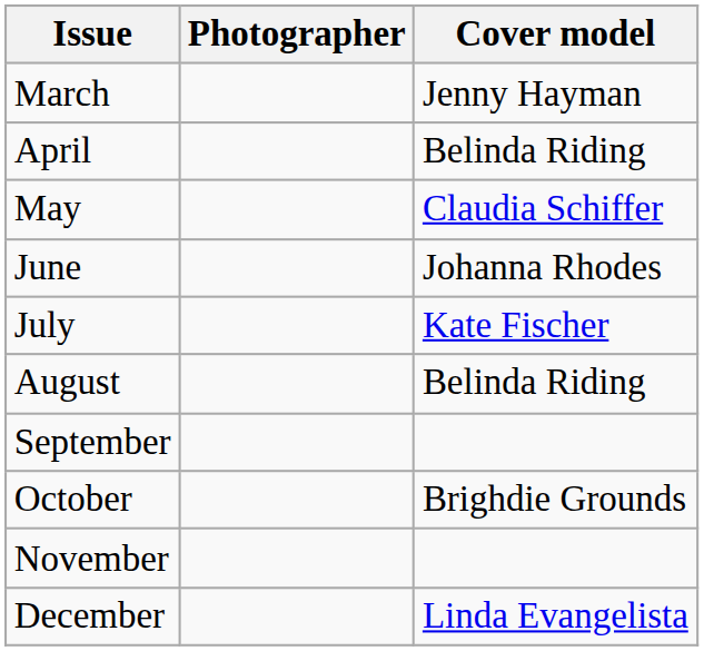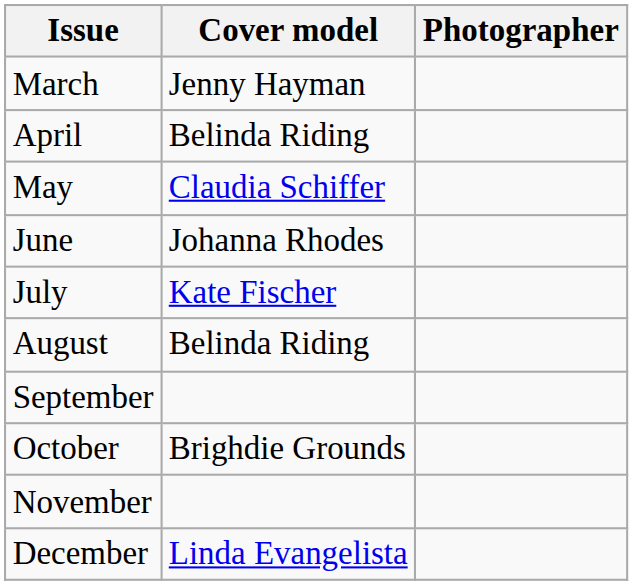columns swapped: Cover model <-> Photographer
